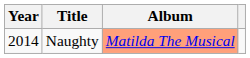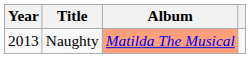Naughty | Year: 2014 -> 2013
